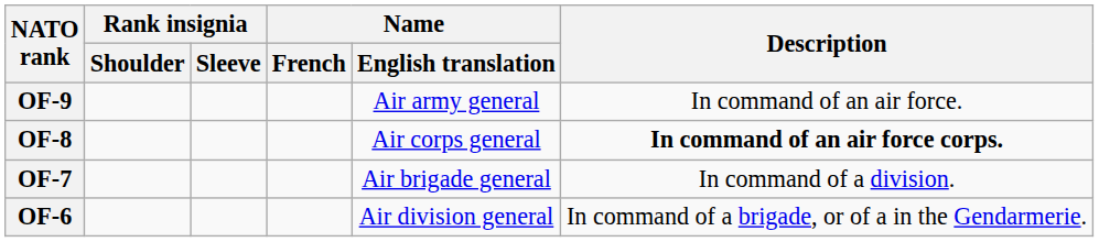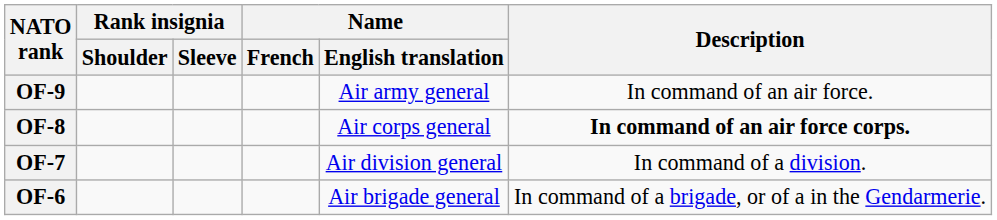OF-7 | Name / English translation: Air brigade general -> Air division general
OF-6 | Name / English translation: Air division general -> Air brigade general
